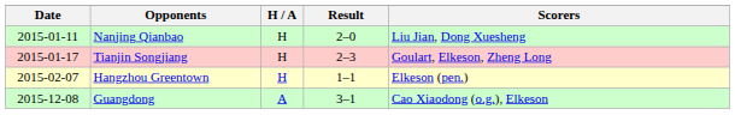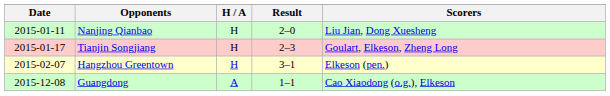Hangzhou Greentown | Result: 1–1 -> 3–1
Guangdong | Result: 3–1 -> 1–1
